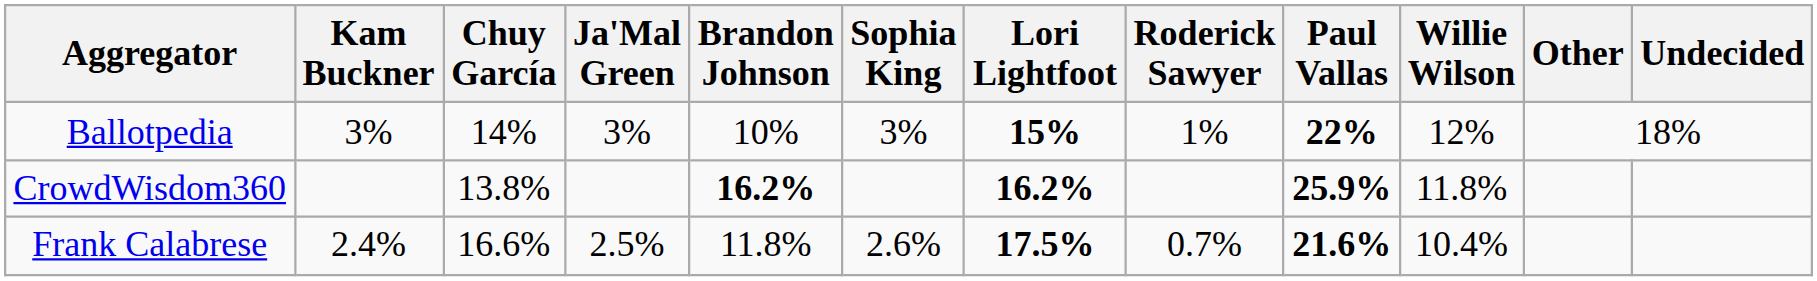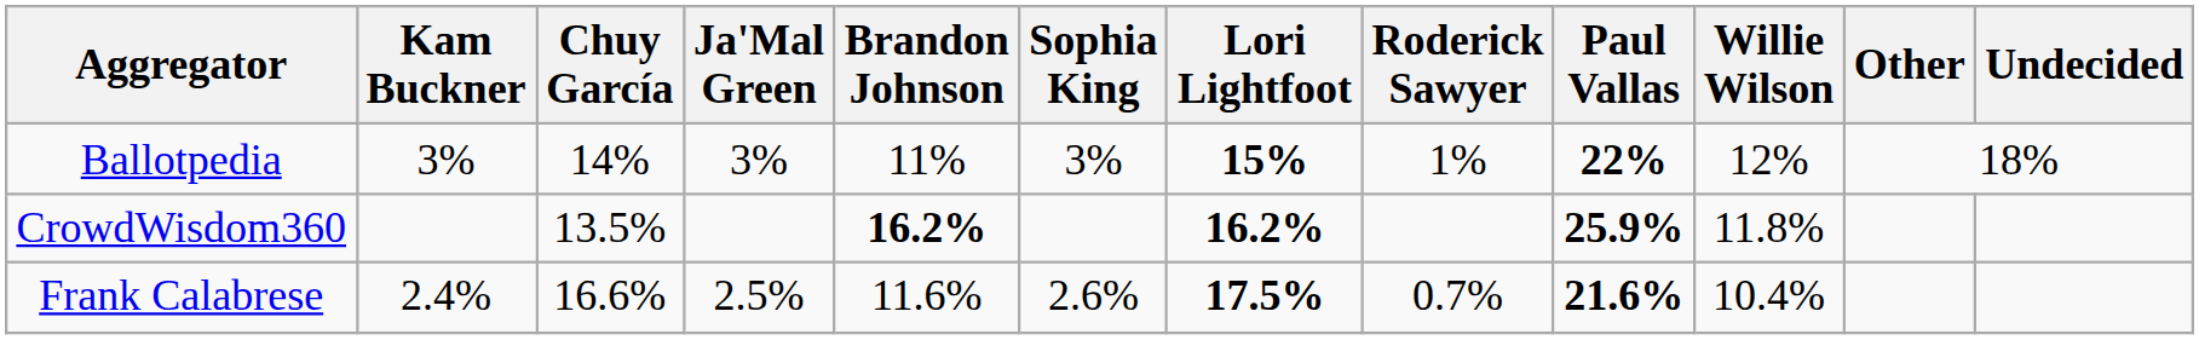Ballotpedia | Brandon Johnson: 10% -> 11%
CrowdWisdom360 | Chuy García: 13.8% -> 13.5%
Frank Calabrese | Brandon Johnson: 11.8% -> 11.6%
